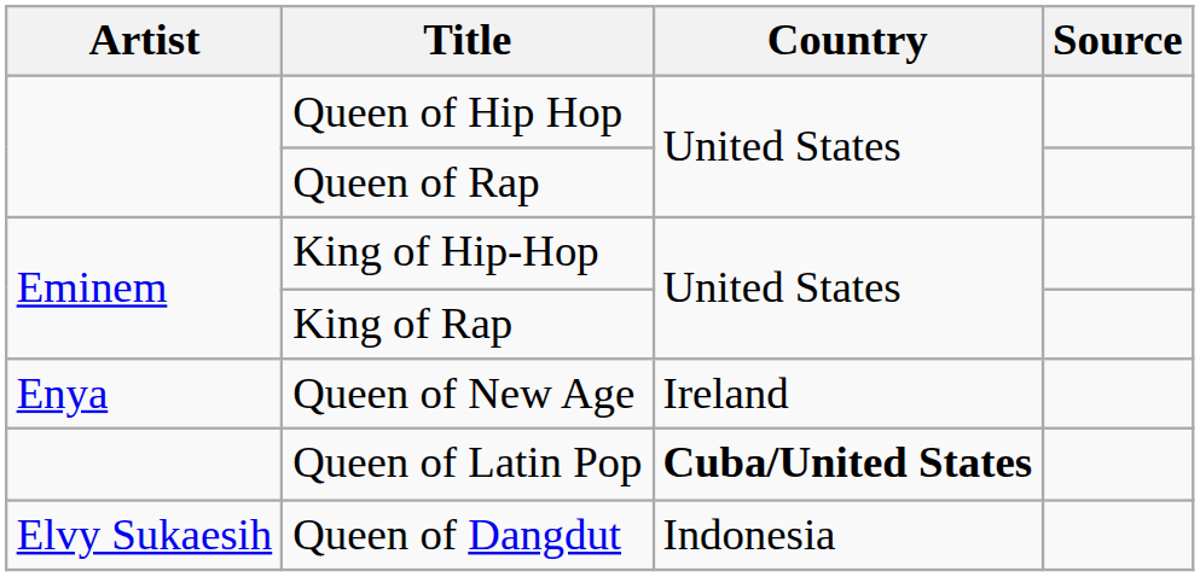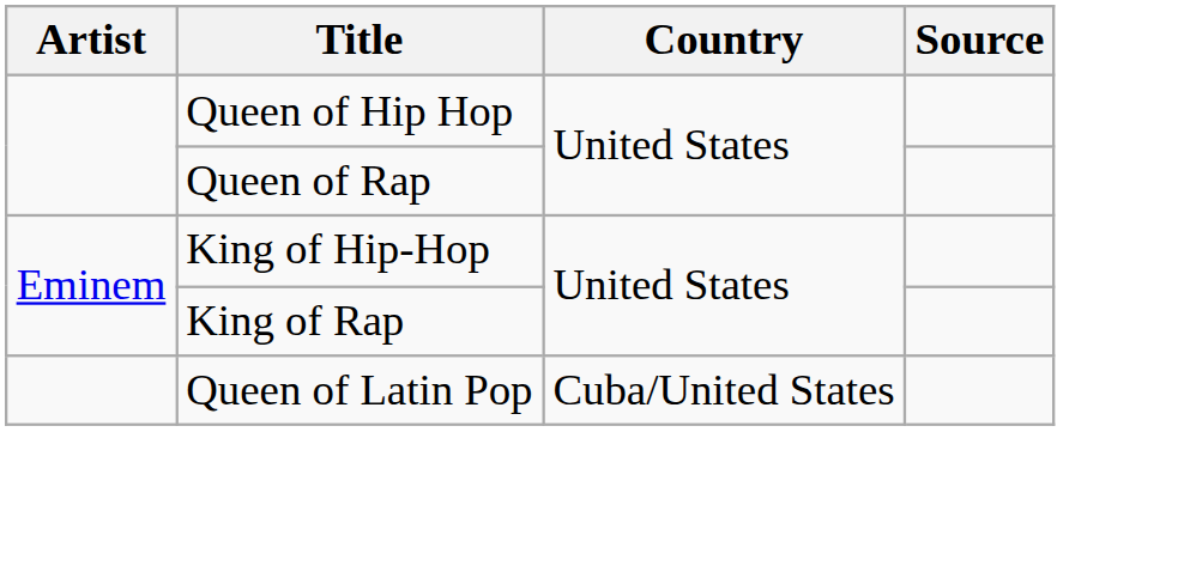- row: Enya | Queen of New Age | Ireland
Queen of Latin Pop | Country: bold -> normal
- row: Elvy Sukaesih | Queen of Dangdut | Indonesia
